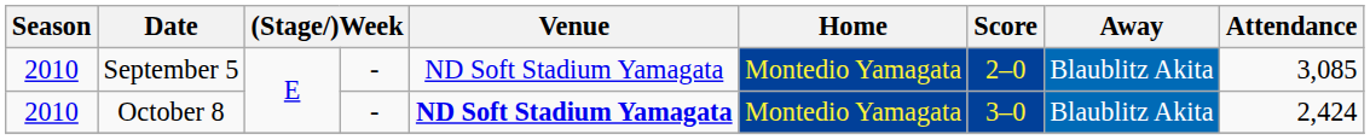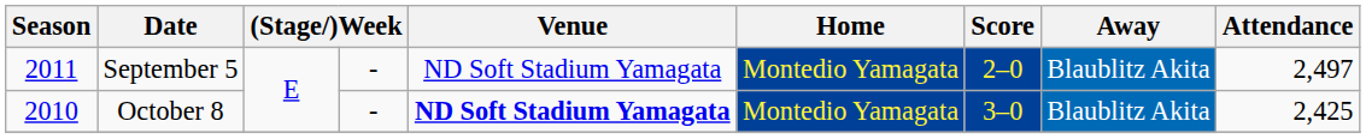September 5 | Season: 2010 -> 2011
September 5 | Attendance: 3,085 -> 2,497
October 8 | Attendance: 2,424 -> 2,425
